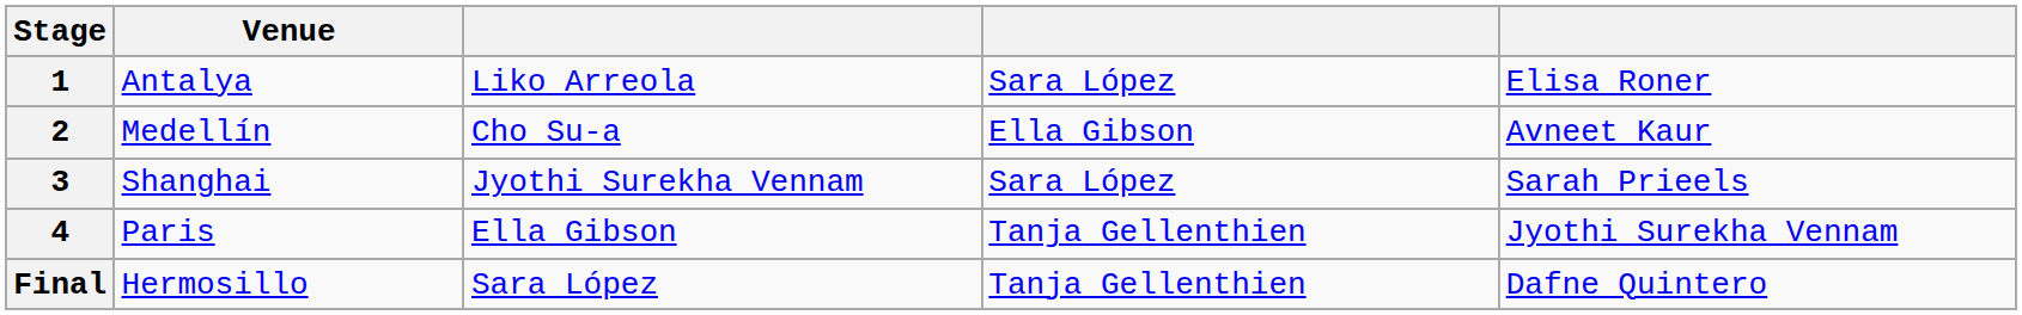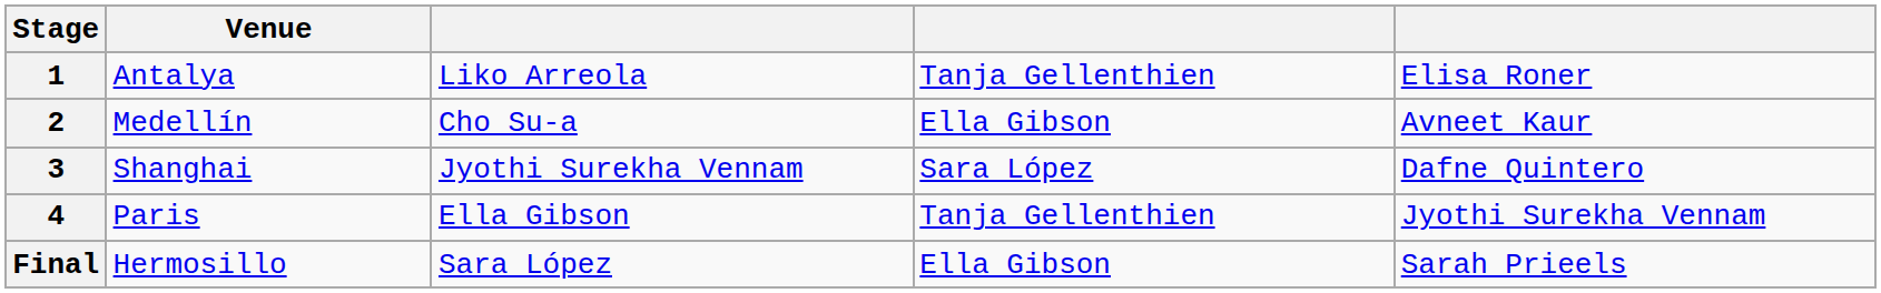1 | column 4: Sara López -> Tanja Gellenthien
3 | column 5: Sarah Prieels -> Dafne Quintero
Final | column 4: Tanja Gellenthien -> Ella Gibson
Final | column 5: Dafne Quintero -> Sarah Prieels
